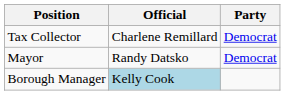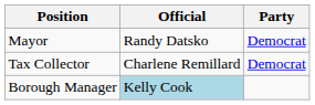rows swapped: Mayor <-> Tax Collector
